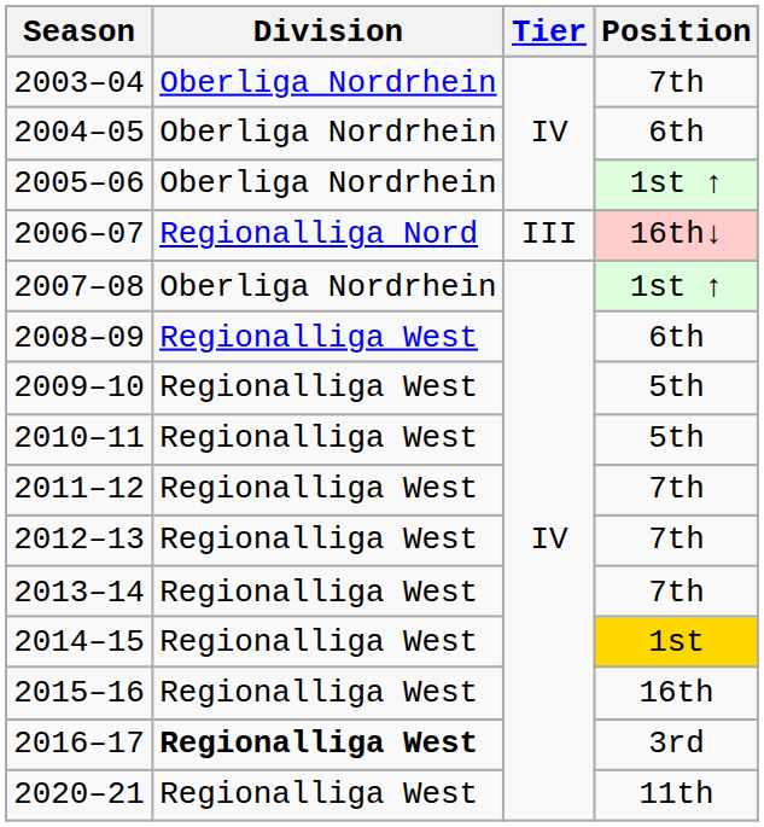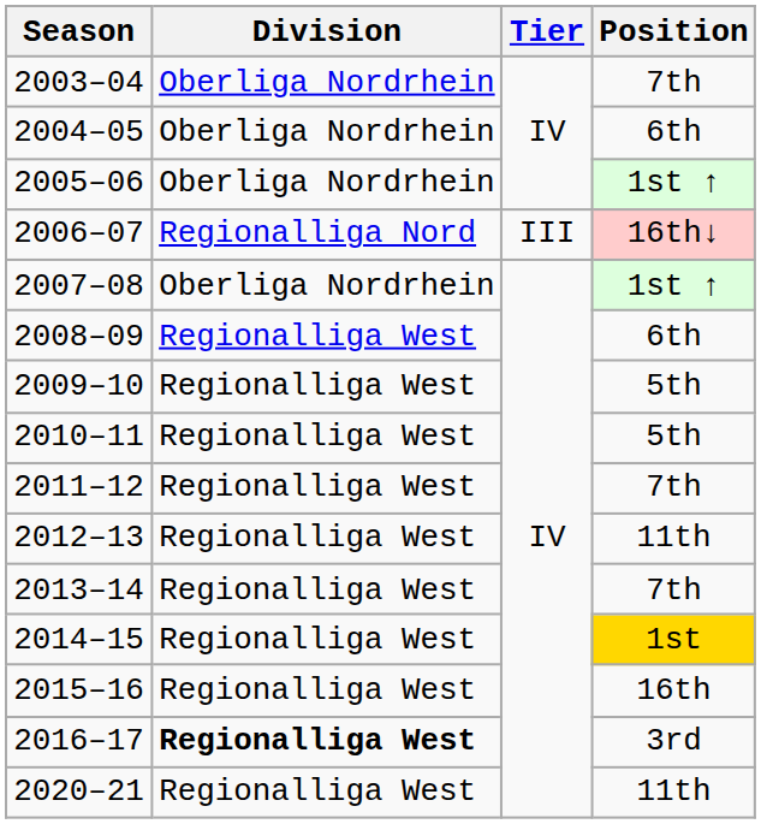2012–13 | Position: 7th -> 11th
